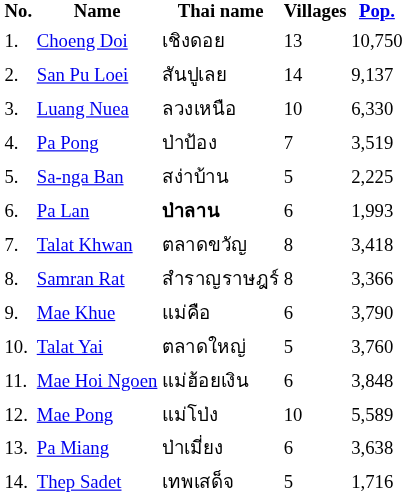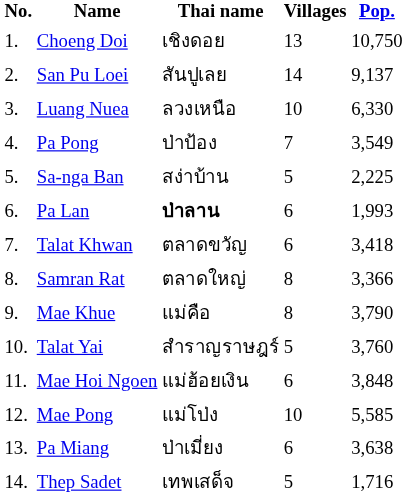Pa Pong | Pop.: 3,519 -> 3,549
Talat Khwan | Villages: 8 -> 6
Samran Rat | Thai name: สำราญราษฎร์ -> ตลาดใหญ่
Mae Khue | Villages: 6 -> 8
Talat Yai | Thai name: ตลาดใหญ่ -> สำราญราษฎร์
Mae Pong | Pop.: 5,589 -> 5,585
